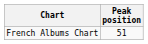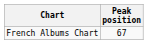French Albums Chart | Peak position: 51 -> 67
